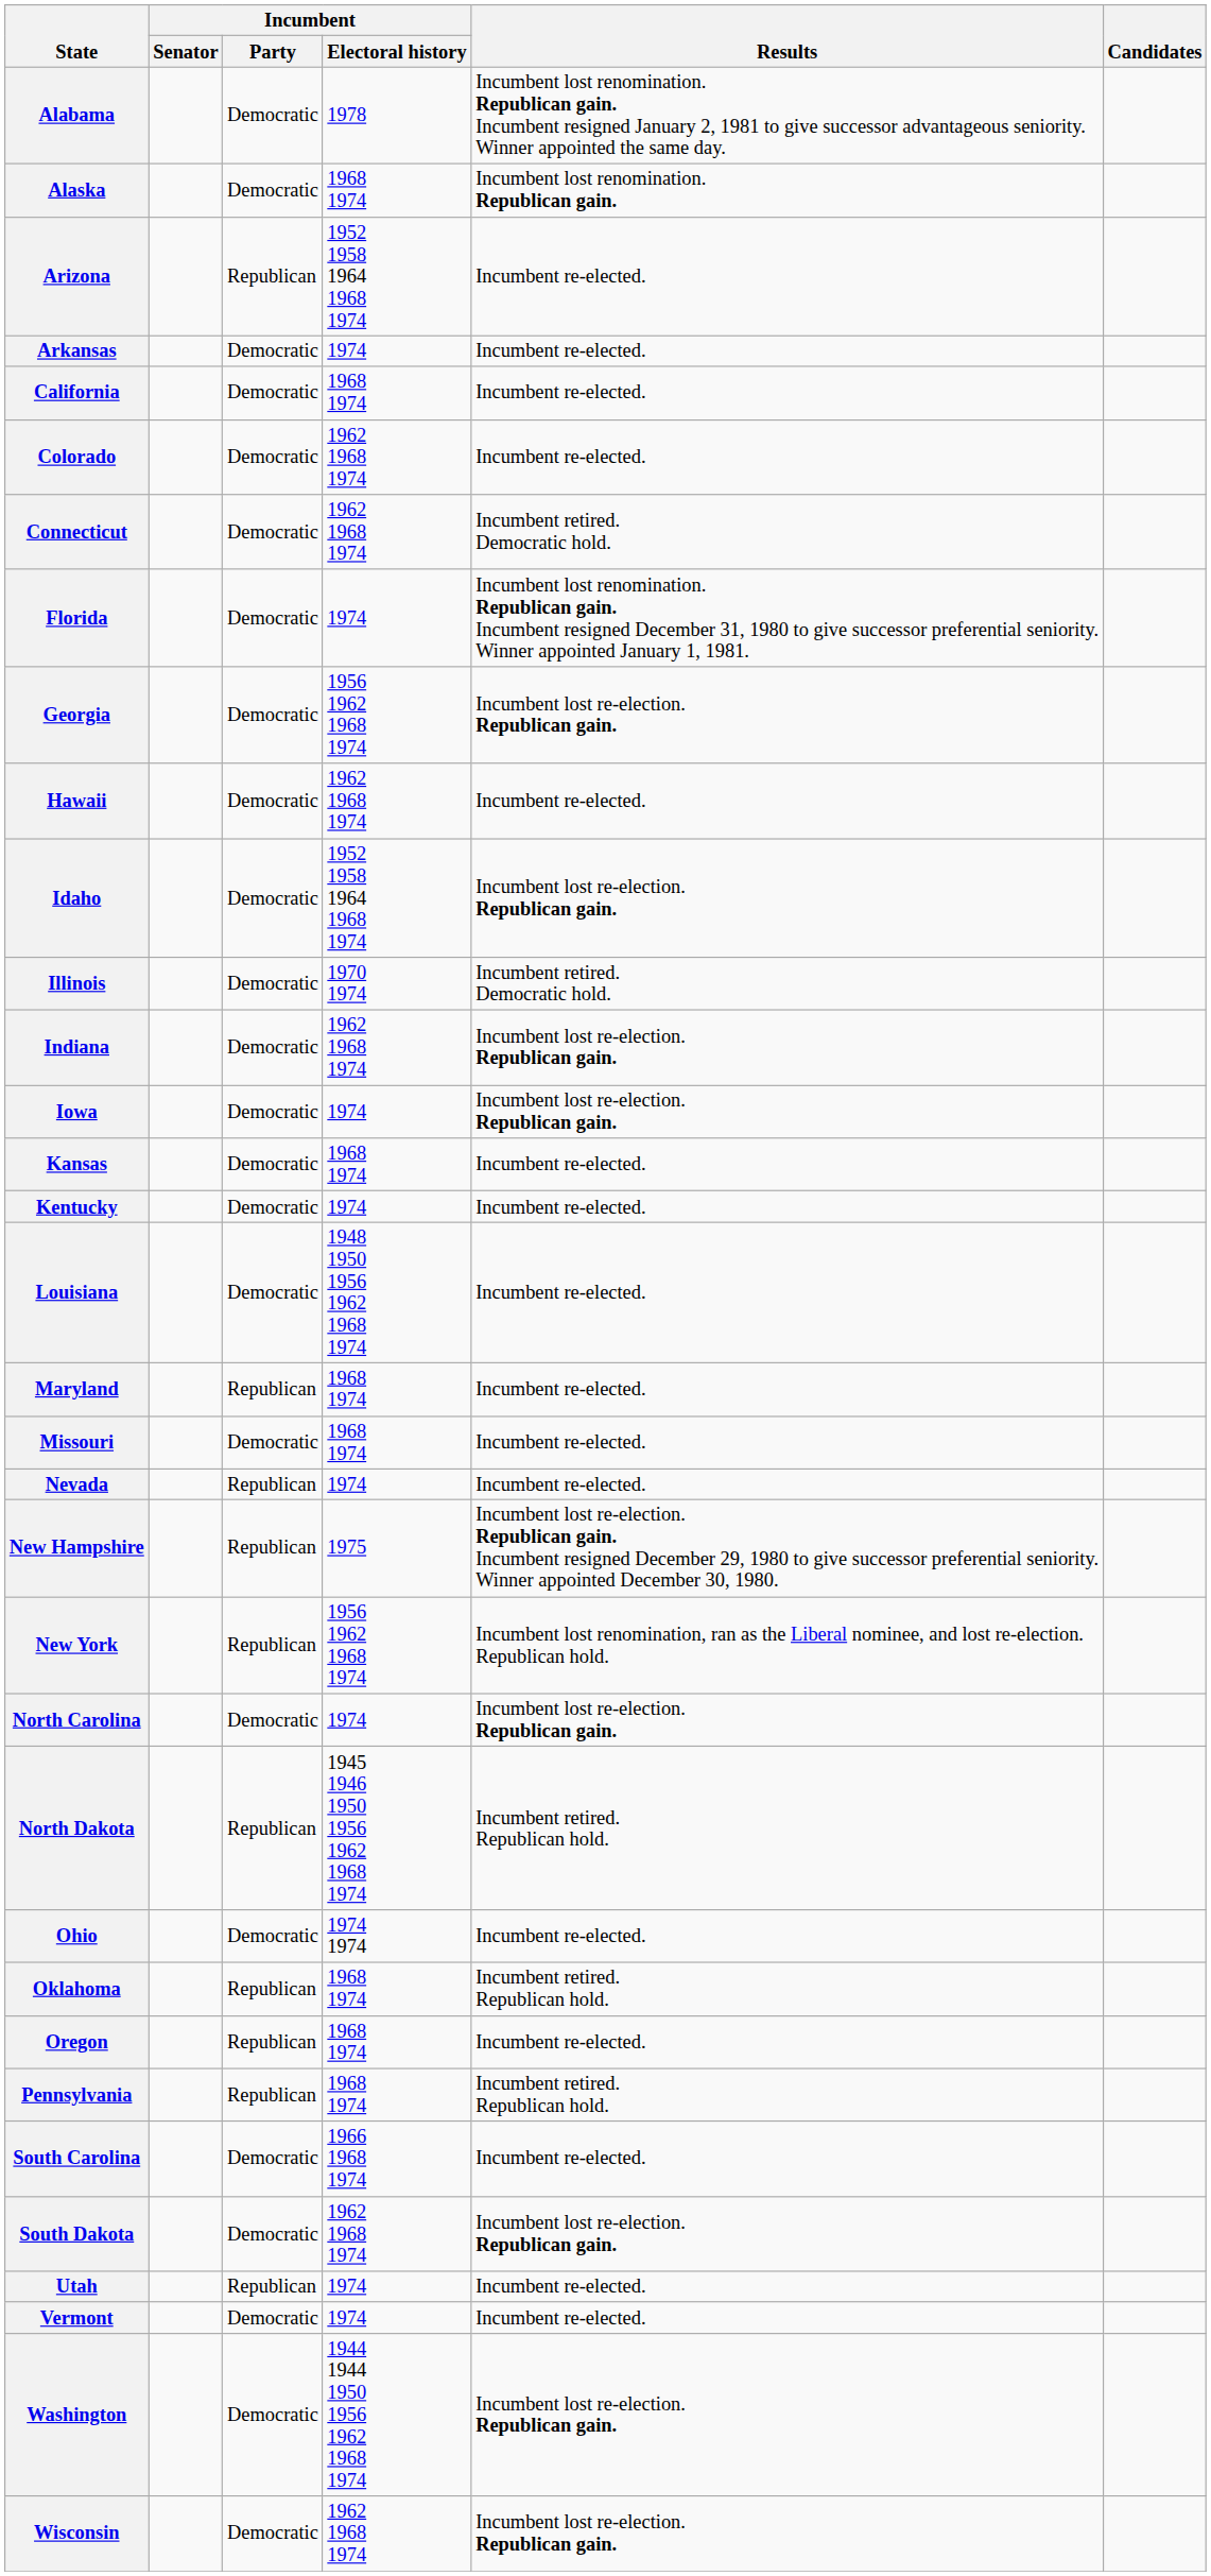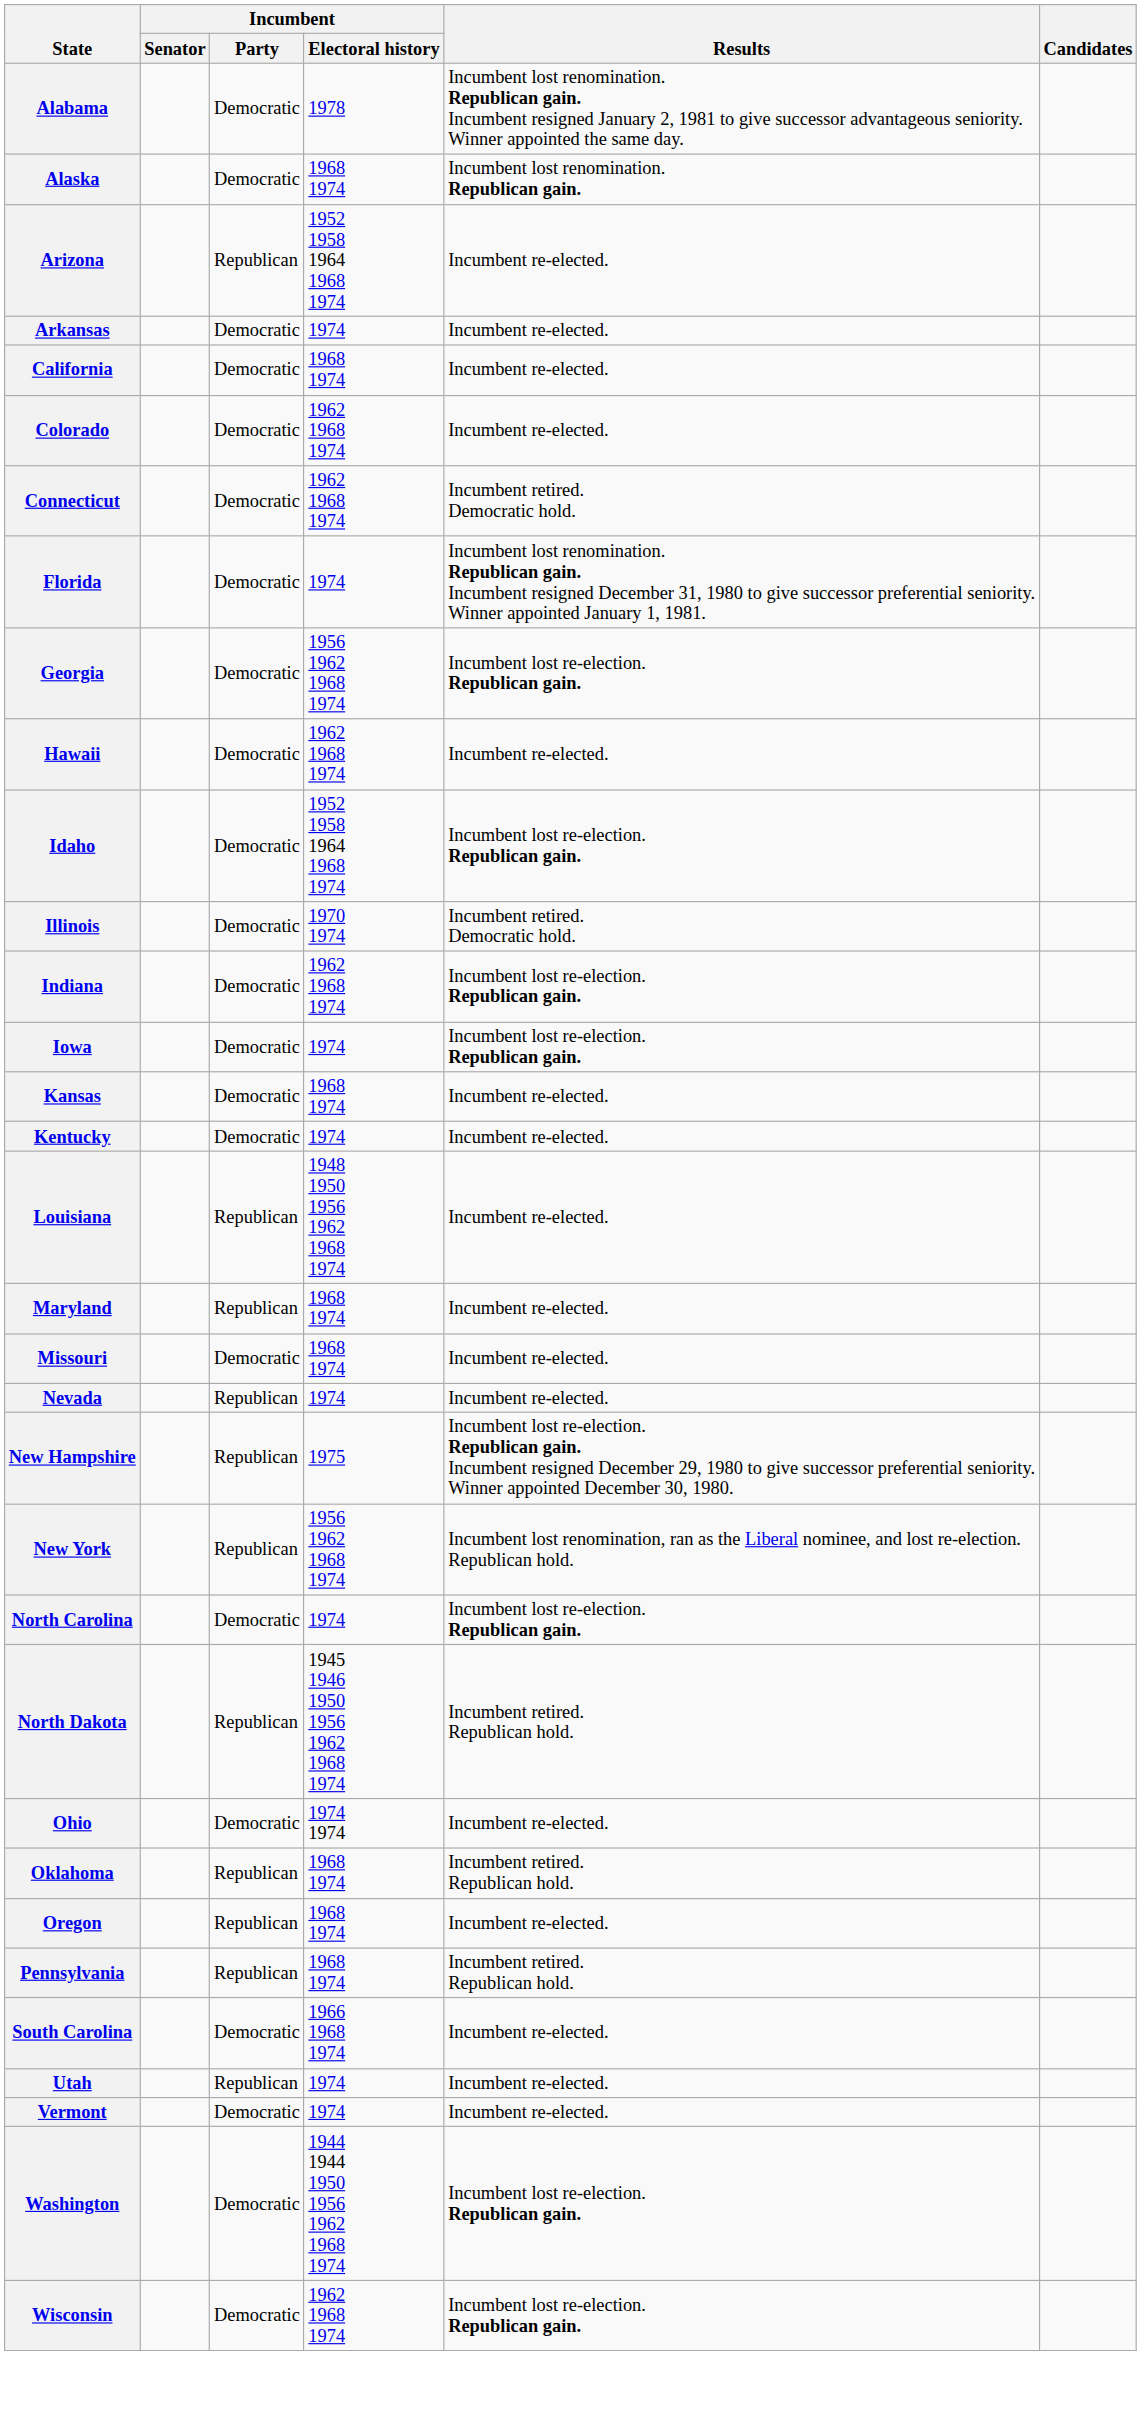Louisiana | Incumbent / Party: Democratic -> Republican
- row: South Dakota | Democratic | 1962 1968 1974 | Incumbent lost re-election. Republican gain.
